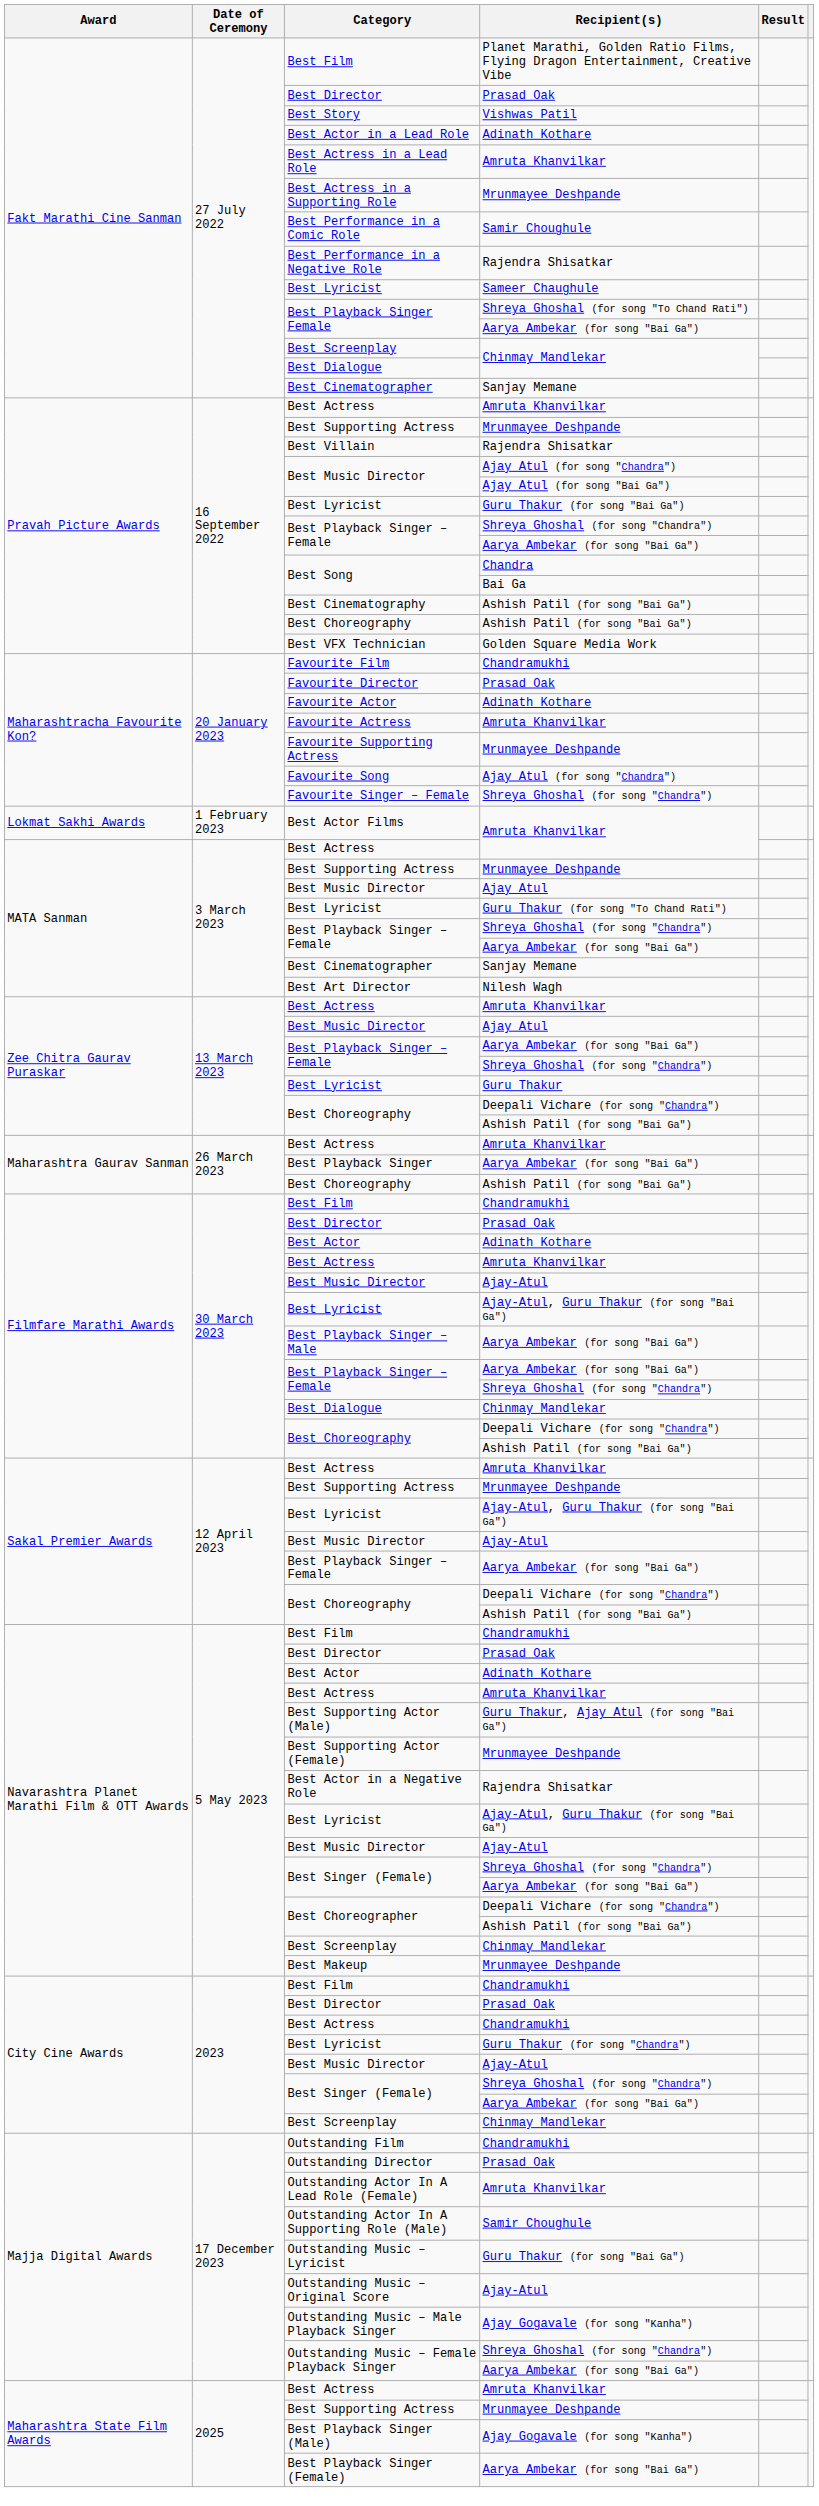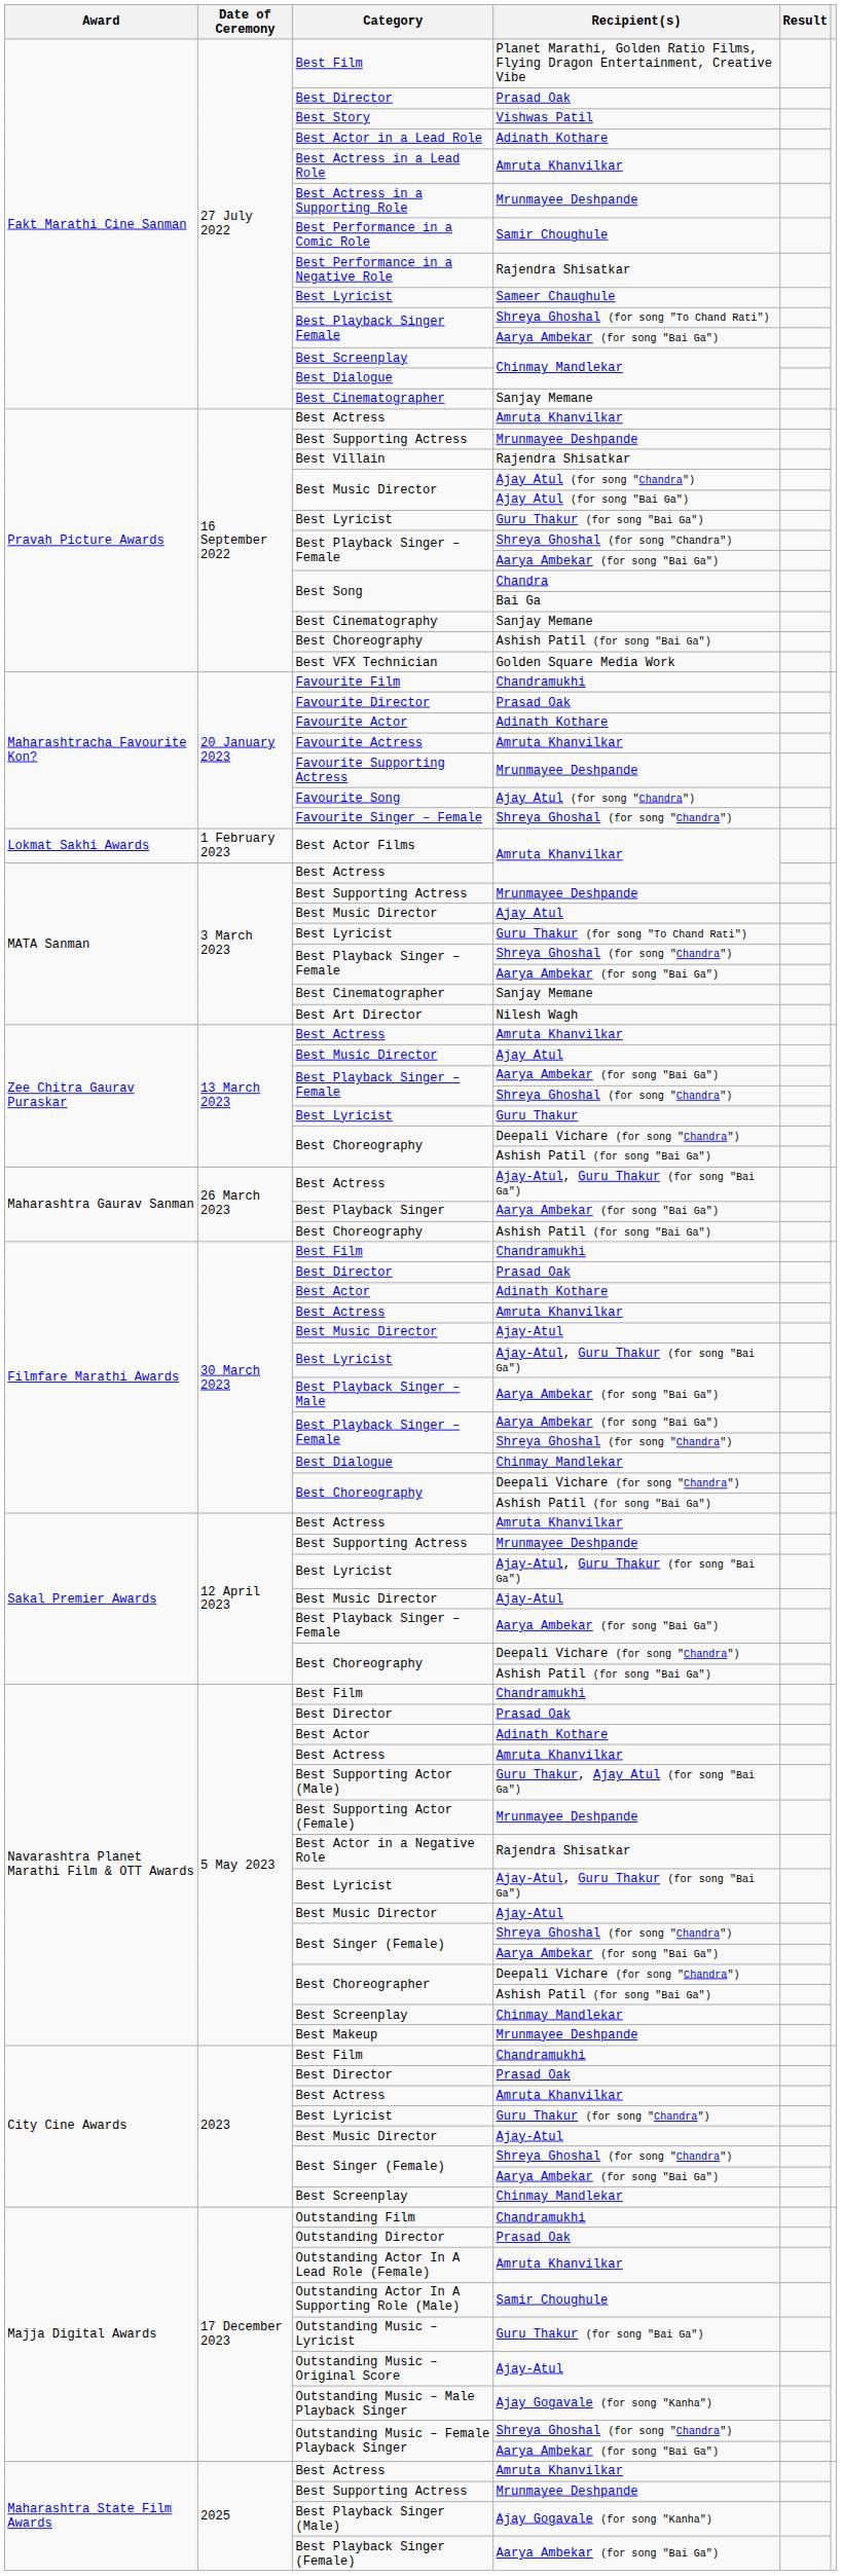Best Cinematography | Recipient(s): Ashish Patil (for song "Bai Ga") -> Sanjay Memane
Maharashtra Gaurav Sanman / Best Actress | Recipient(s): Amruta Khanvilkar -> Ajay-Atul, Guru Thakur (for song "Bai Ga")
City Cine Awards / Best Actress | Recipient(s): Chandramukhi -> Amruta Khanvilkar
